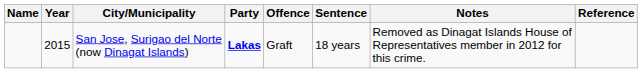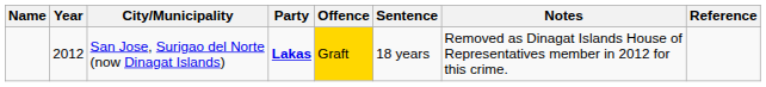San Jose, Surigao del Norte (now Dinagat Islands) | Year: 2015 -> 2012
San Jose, Surigao del Norte (now Dinagat Islands) | Offence: no background -> gold background
